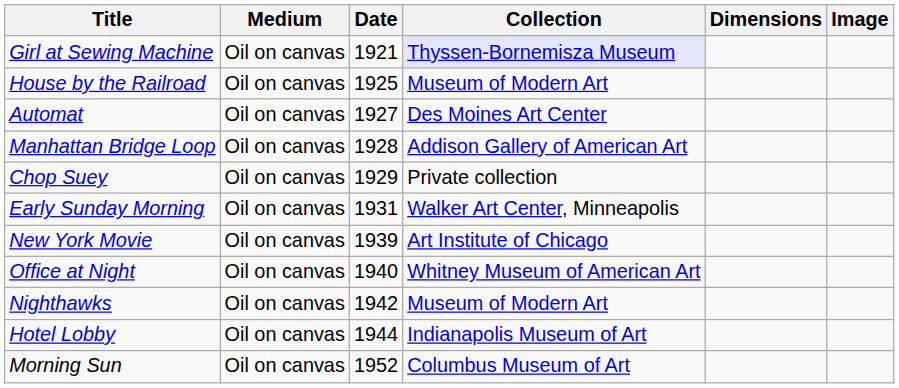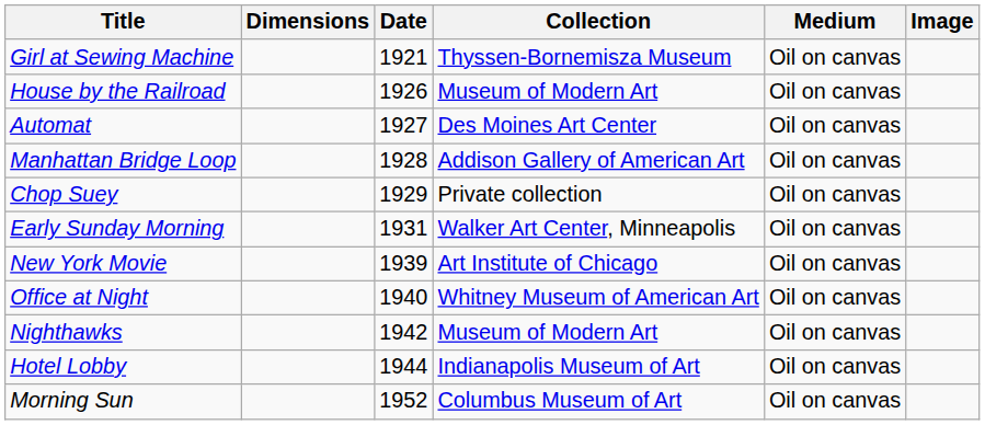columns swapped: Medium <-> Dimensions
Girl at Sewing Machine | Collection: lavender background -> no background
House by the Railroad | Date: 1925 -> 1926
